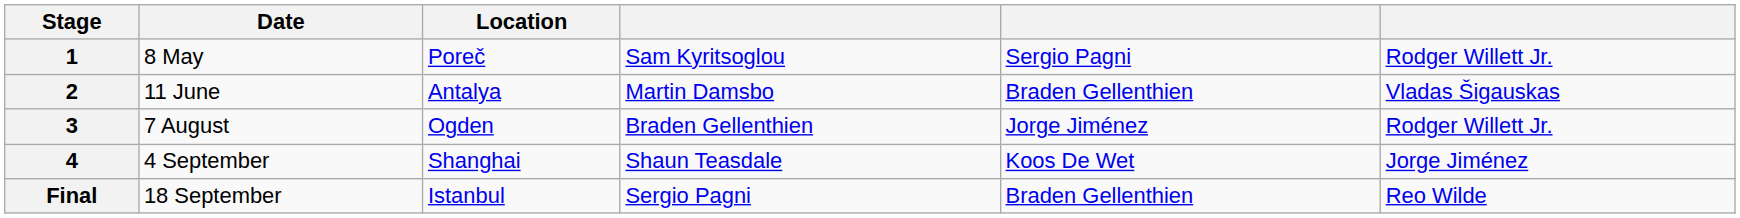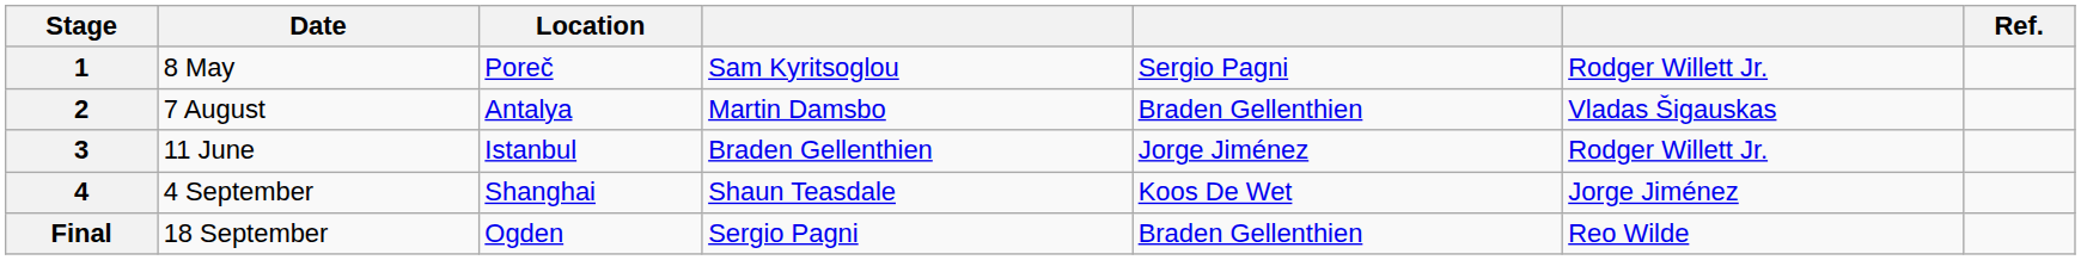+ column: Ref.
2 | Date: 11 June -> 7 August
3 | Date: 7 August -> 11 June
3 | Location: Ogden -> Istanbul
Final | Location: Istanbul -> Ogden
